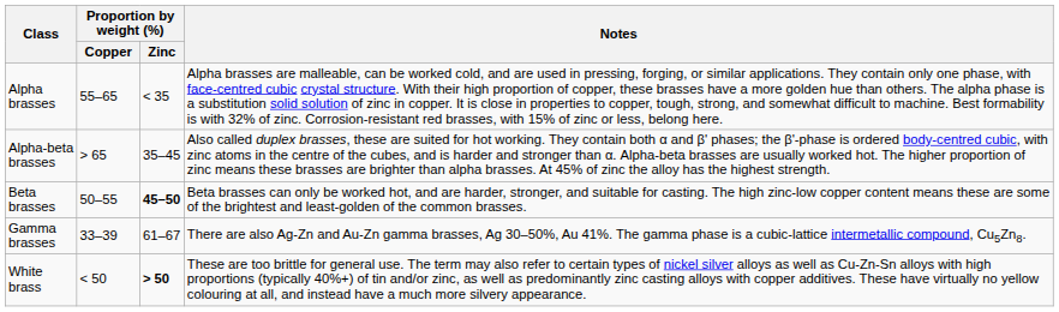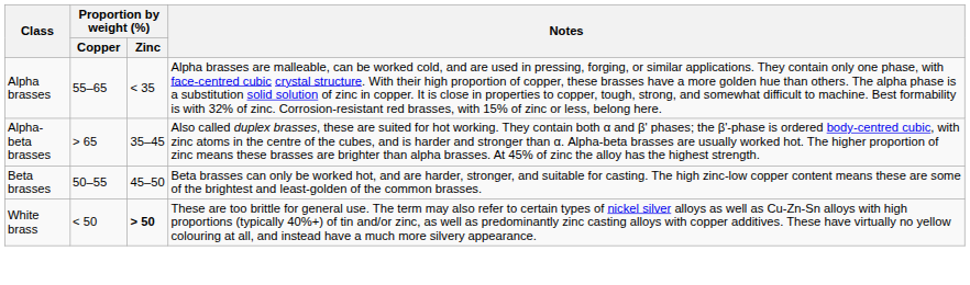Beta brasses | Proportion by weight (%) / Zinc: bold -> normal
- row: Gamma brasses | 33–39 | 61–67 | There are also Ag-Zn and Au-Zn gamma brasses, Ag 30–50%, Au 41%. The gamma phase is a cubic-lattice intermetallic compound, Cu5Zn8.
